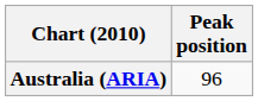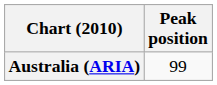Australia (ARIA) | Peak position: 96 -> 99
